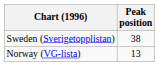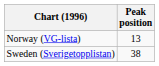rows swapped: Norway (VG-lista) <-> Sweden (Sverigetopplistan)
